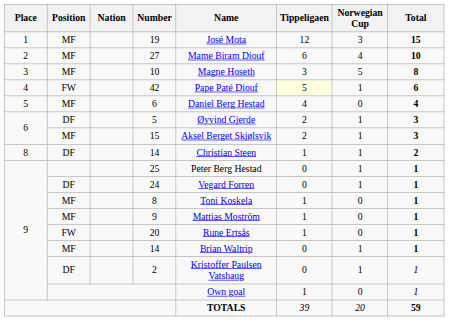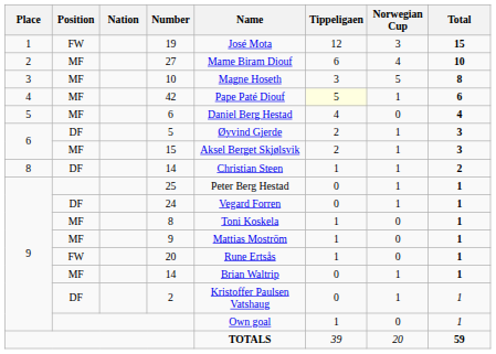19 | Position: MF -> FW
42 | Position: FW -> MF
